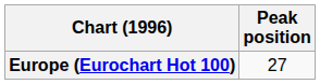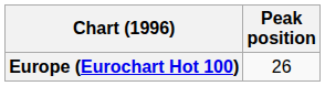Europe (Eurochart Hot 100) | Peak position: 27 -> 26
